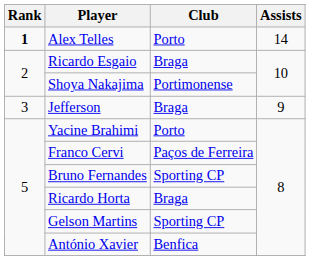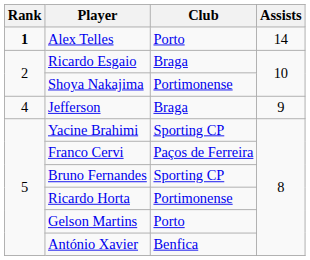Jefferson | Rank: 3 -> 4
Yacine Brahimi | Club: Porto -> Sporting CP
Ricardo Horta | Club: Braga -> Portimonense
Gelson Martins | Club: Sporting CP -> Porto
